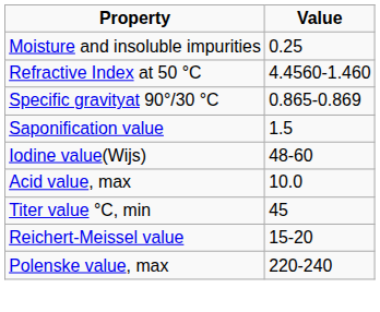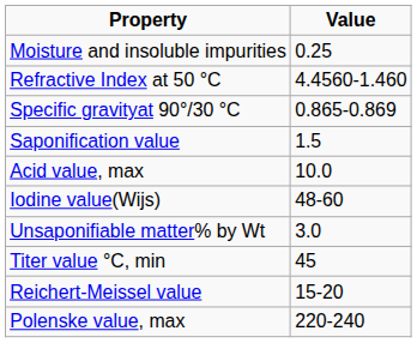rows swapped: Iodine value(Wijs) <-> Acid value, max
+ row: Unsaponifiable matter% by Wt | 3.0
